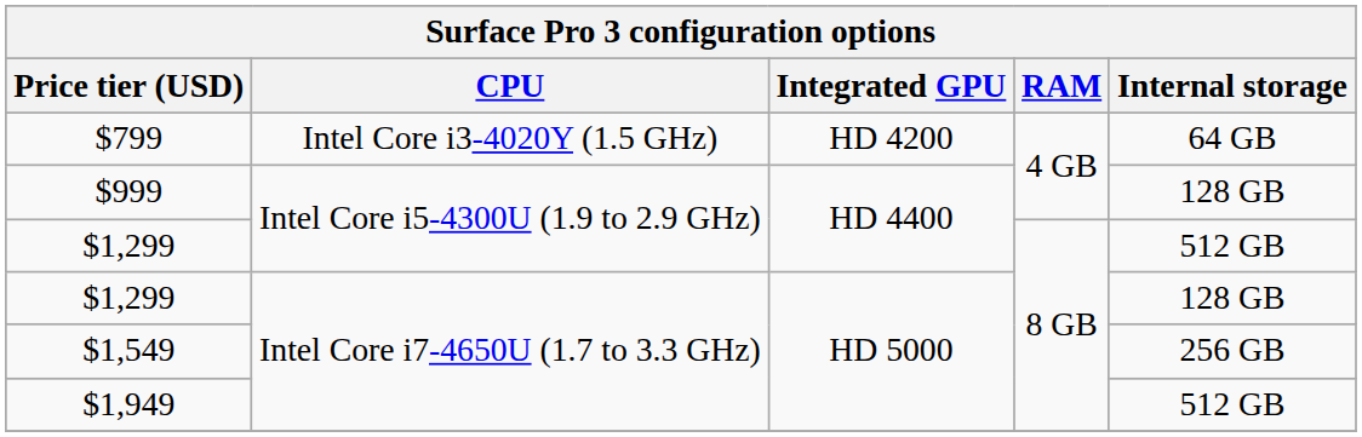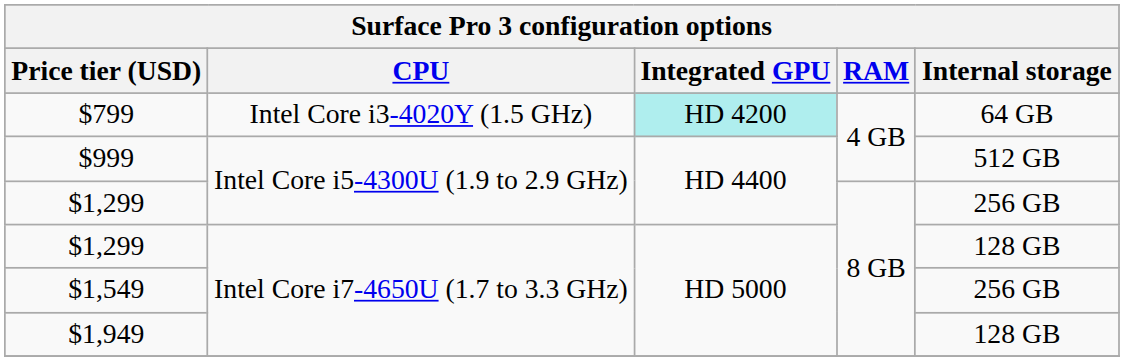$799 | Integrated GPU: no background -> paleturquoise background
$999 | Internal storage: 128 GB -> 512 GB
$1,299 / Intel Core i5-4300U (1.9 to 2.9 GHz) | Internal storage: 512 GB -> 256 GB
$1,949 | Internal storage: 512 GB -> 128 GB
